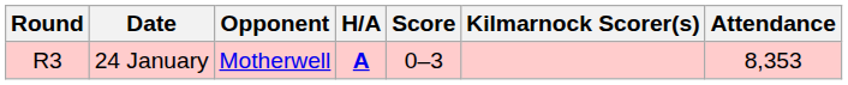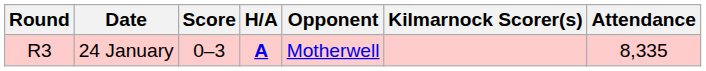columns swapped: Opponent <-> Score
24 January | Attendance: 8,353 -> 8,335
